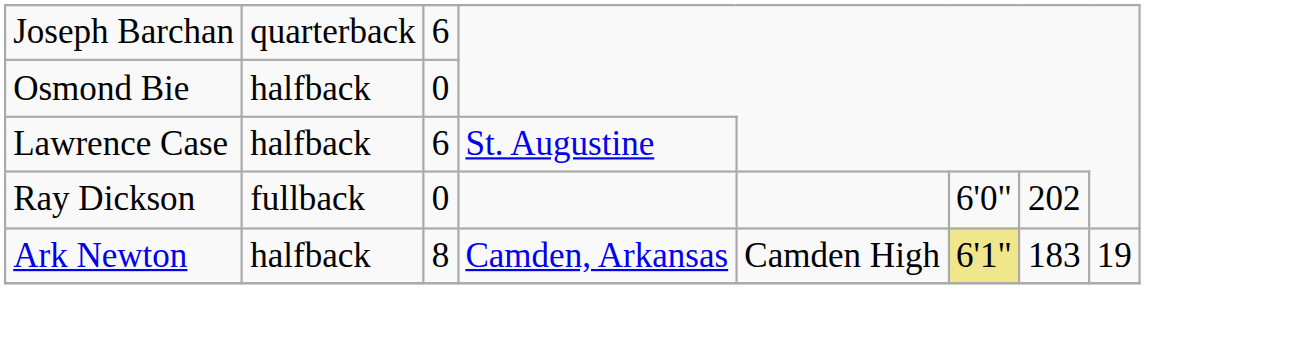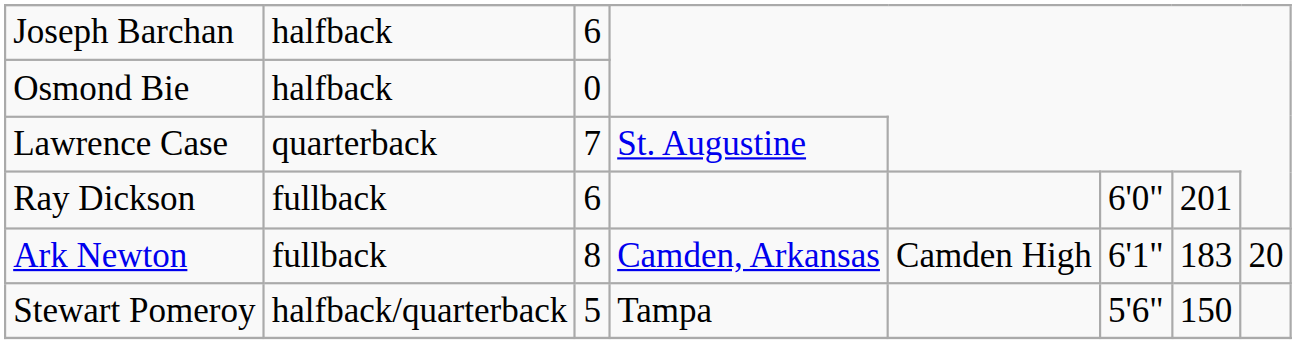Joseph Barchan | column 2: quarterback -> halfback
Lawrence Case | column 2: halfback -> quarterback
Lawrence Case | column 3: 6 -> 7
Ray Dickson | column 3: 0 -> 6
Ray Dickson | column 7: 202 -> 201
Ark Newton | column 2: halfback -> fullback
Ark Newton | column 6: khaki background -> no background
Ark Newton | column 8: 19 -> 20
+ row: Stewart Pomeroy | halfback/quarterback | 5 | Tampa | 5'6" | 150
